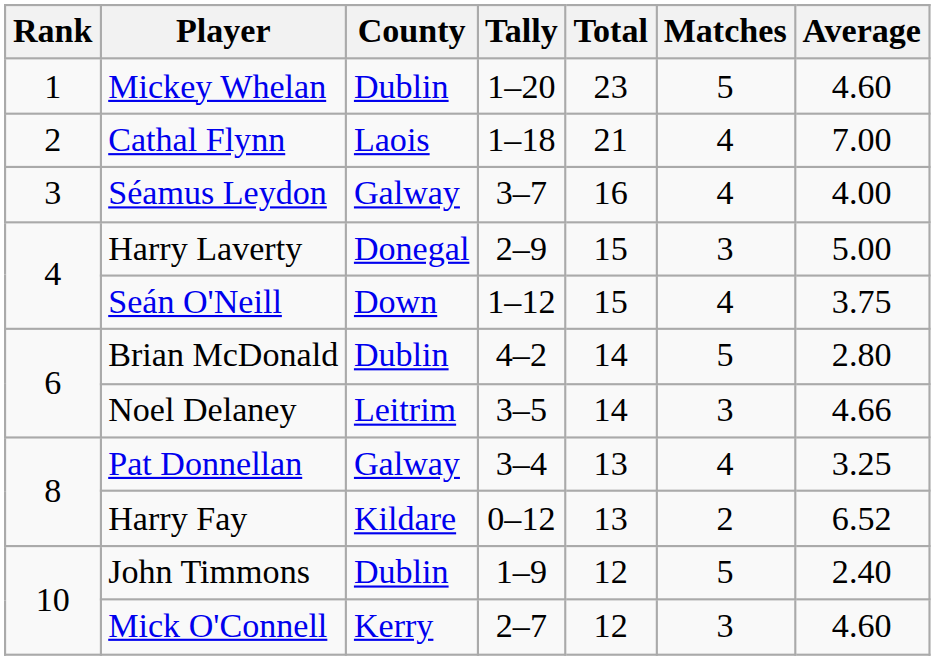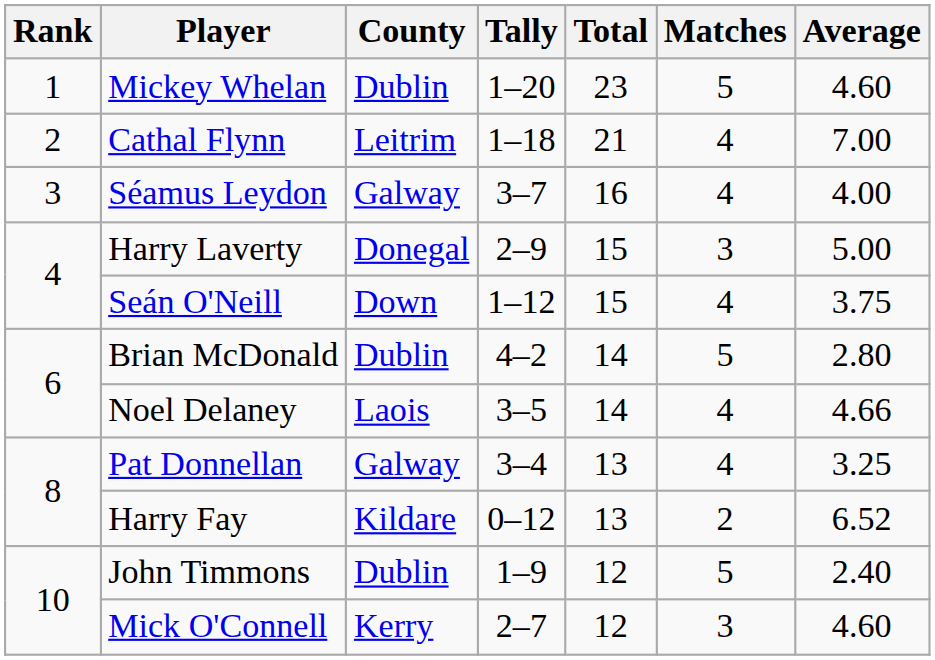Cathal Flynn | County: Laois -> Leitrim
Noel Delaney | County: Leitrim -> Laois
Noel Delaney | Matches: 3 -> 4
